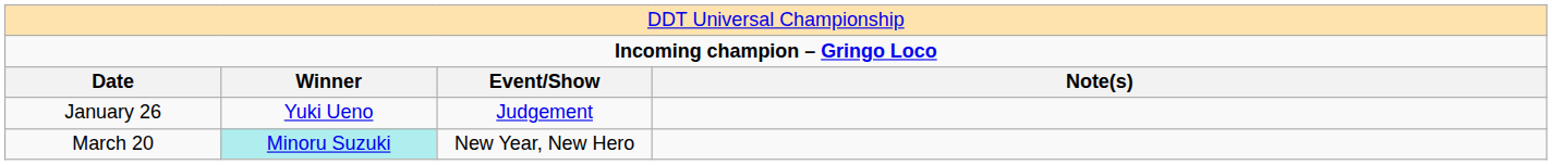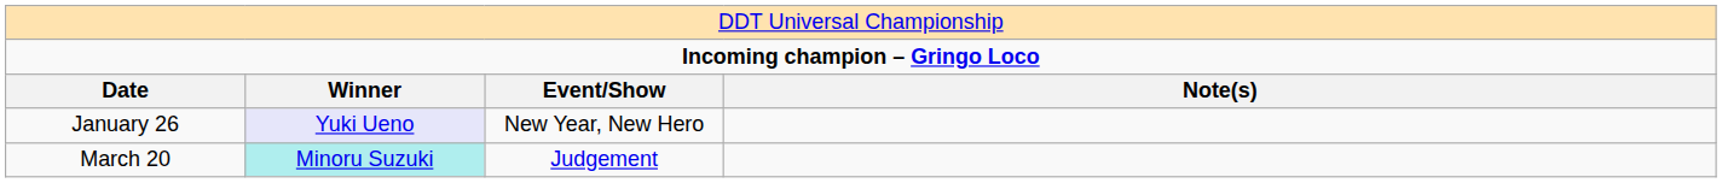January 26 | column 2: no background -> lavender background
January 26 | column 3: Judgement -> New Year, New Hero
March 20 | column 3: New Year, New Hero -> Judgement
